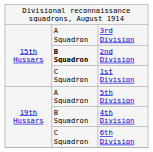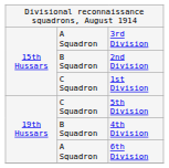2nd Division | column 2: bold -> normal
5th Division | column 2: A Squadron -> C Squadron
6th Division | column 2: C Squadron -> A Squadron
